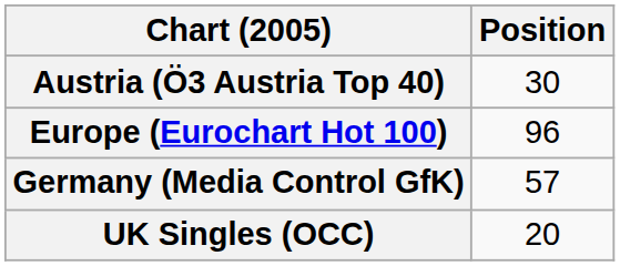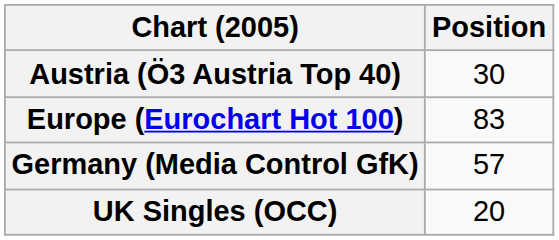Europe (Eurochart Hot 100) | Position: 96 -> 83
